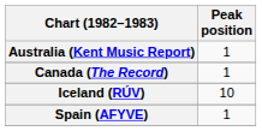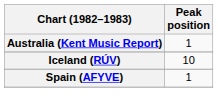- row: Canada (The Record) | 1
